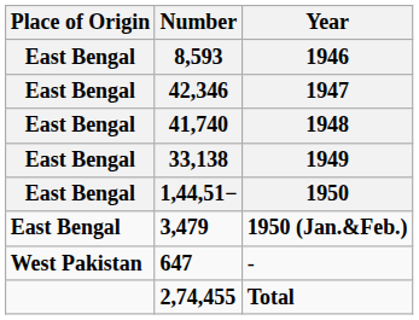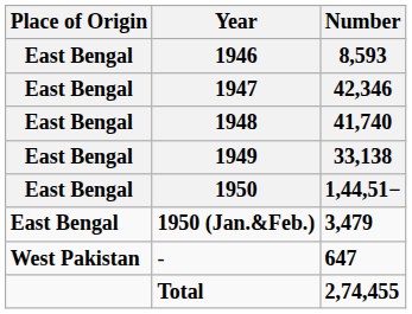columns swapped: Year / 1946 / 1947 / 1948 / 1949 / 1950 <-> Number / 8,593 / 42,346 / 41,740 / 33,138 / 1,44,51−
